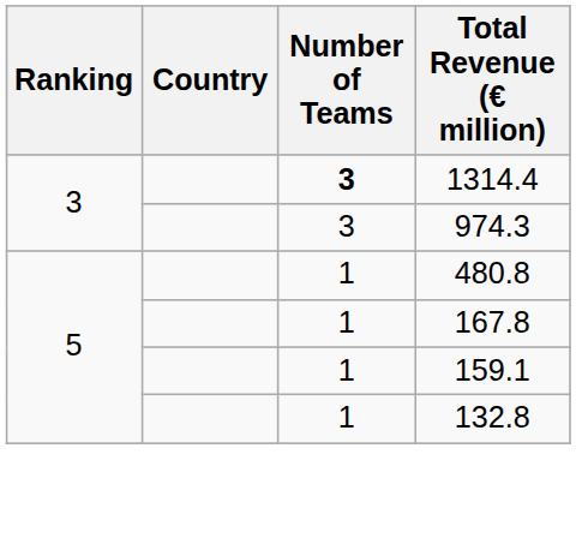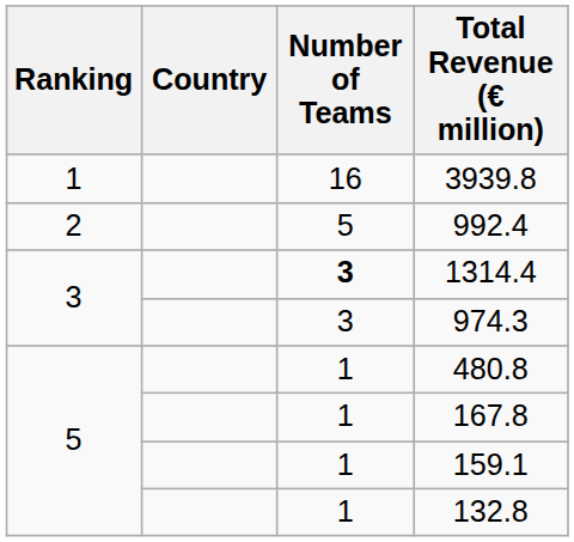+ row: 1 | 16 | 3939.8
+ row: 2 | 5 | 992.4
